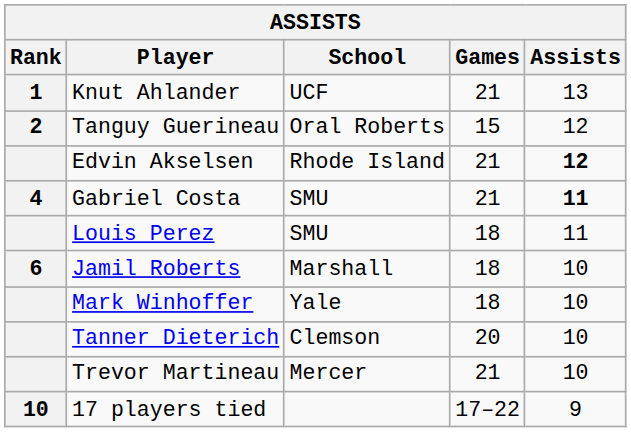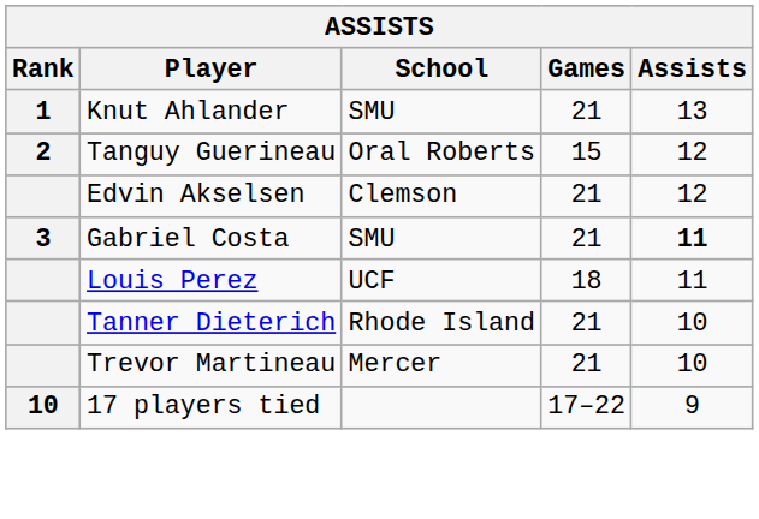Knut Ahlander | School: UCF -> SMU
Edvin Akselsen | School: Rhode Island -> Clemson
Edvin Akselsen | Assists: bold -> normal
Gabriel Costa | Rank: 4 -> 3
Louis Perez | School: SMU -> UCF
- row: 6 | Jamil Roberts | Marshall | 18 | 10
- row: Mark Winhoffer | Yale | 18 | 10
Tanner Dieterich | School: Clemson -> Rhode Island
Tanner Dieterich | Games: 20 -> 21
